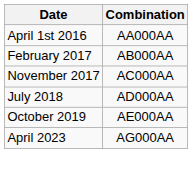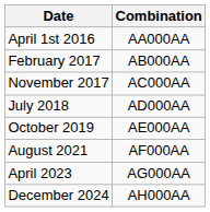+ row: August 2021 | AF000AA
+ row: December 2024 | AH000AA
